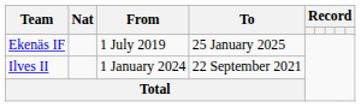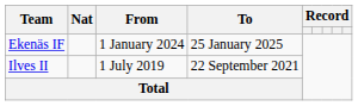Ekenäs IF | From: 1 July 2019 -> 1 January 2024
Ilves II | From: 1 January 2024 -> 1 July 2019
